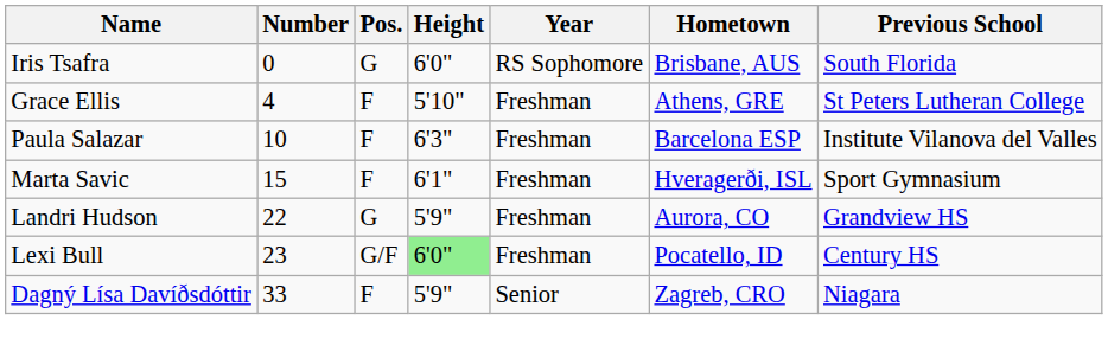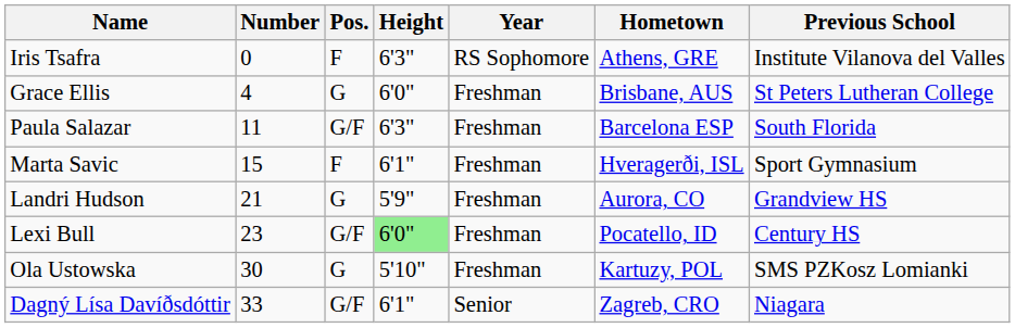Iris Tsafra | Pos.: G -> F
Iris Tsafra | Height: 6'0" -> 6'3"
Iris Tsafra | Hometown: Brisbane, AUS -> Athens, GRE
Iris Tsafra | Previous School: South Florida -> Institute Vilanova del Valles
Grace Ellis | Pos.: F -> G
Grace Ellis | Height: 5'10" -> 6'0"
Grace Ellis | Hometown: Athens, GRE -> Brisbane, AUS
Paula Salazar | Number: 10 -> 11
Paula Salazar | Pos.: F -> G/F
Paula Salazar | Previous School: Institute Vilanova del Valles -> South Florida
Landri Hudson | Number: 22 -> 21
+ row: Ola Ustowska | 30 | G | 5'10" | Freshman | Kartuzy, POL | SMS PZKosz Lomianki
Dagný Lísa Davíðsdóttir | Pos.: F -> G/F
Dagný Lísa Davíðsdóttir | Height: 5'9" -> 6'1"
